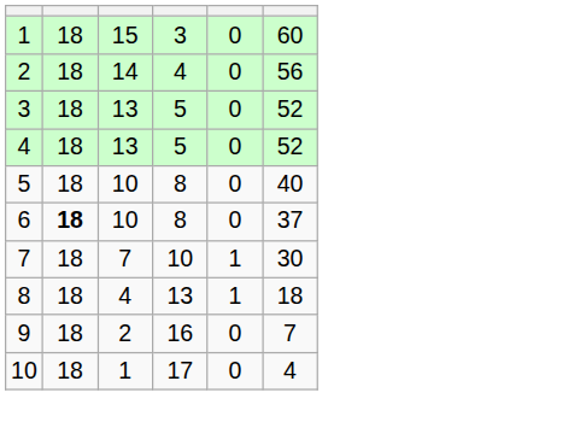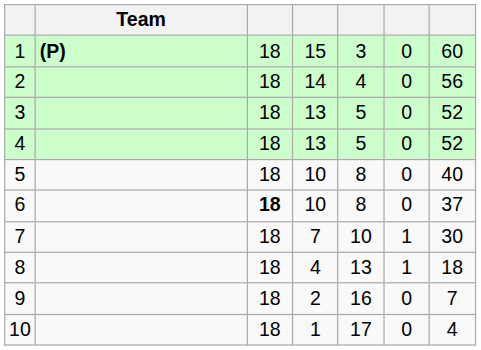+ column: Team | (P)
